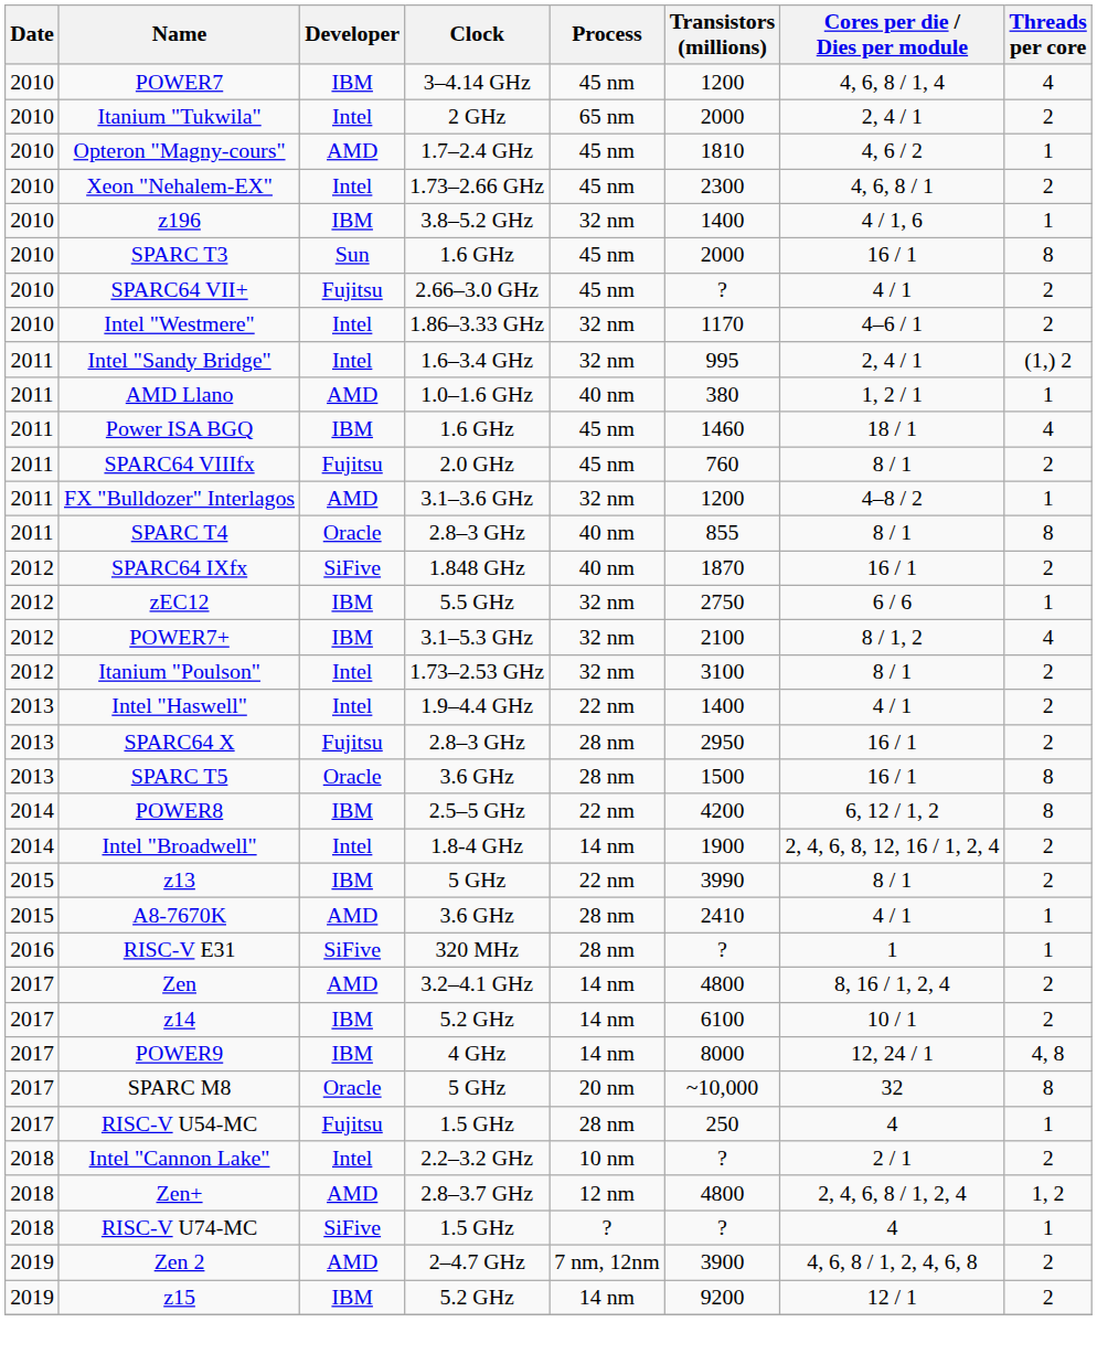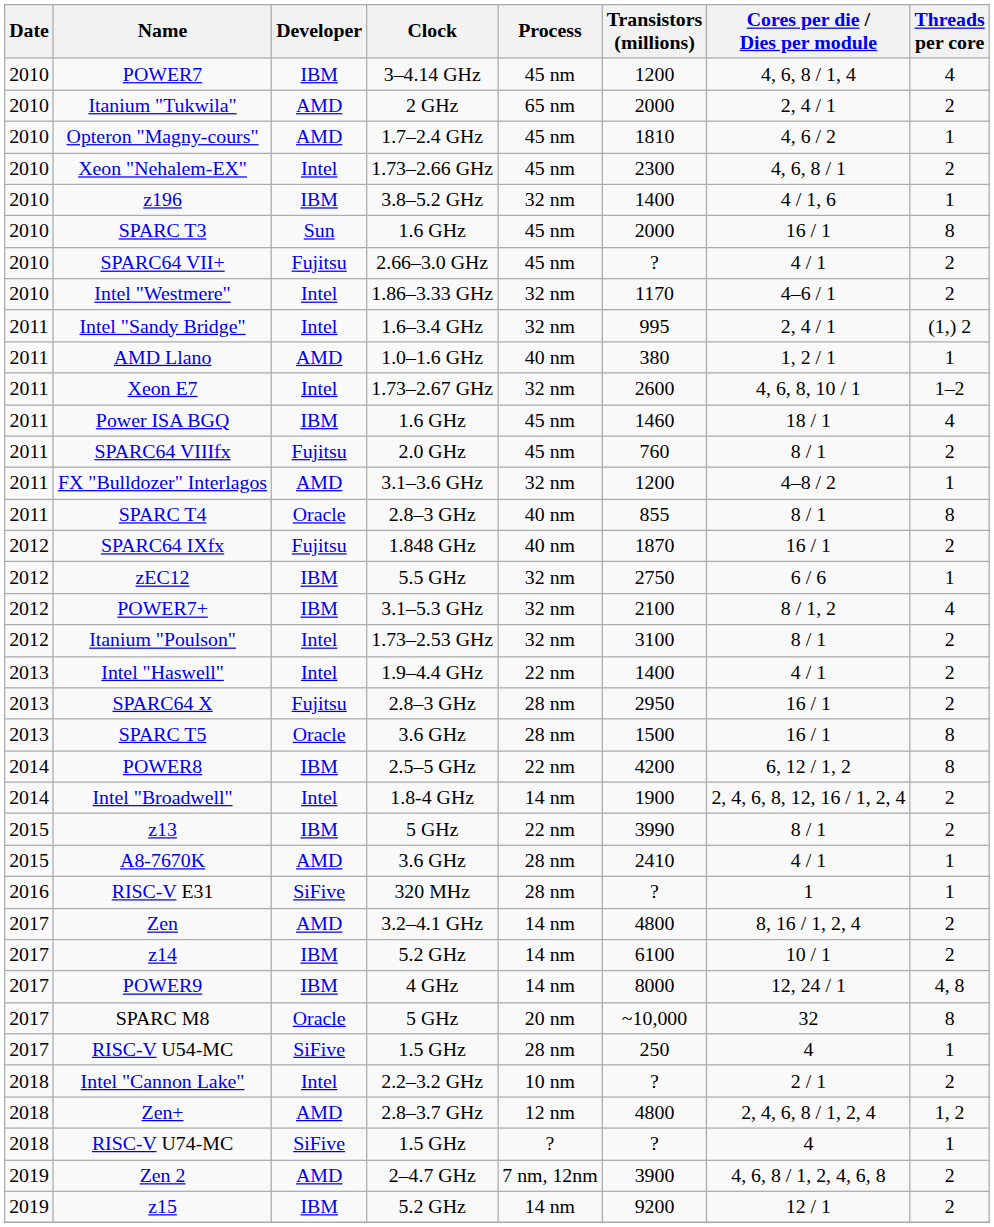Itanium "Tukwila" | Developer: Intel -> AMD
+ row: 2011 | Xeon E7 | Intel | 1.73–2.67 GHz | 32 nm | 2600 | 4, 6, 8, 10 / 1 | 1–2
SPARC64 IXfx | Developer: SiFive -> Fujitsu
RISC-V U54-MC | Developer: Fujitsu -> SiFive
